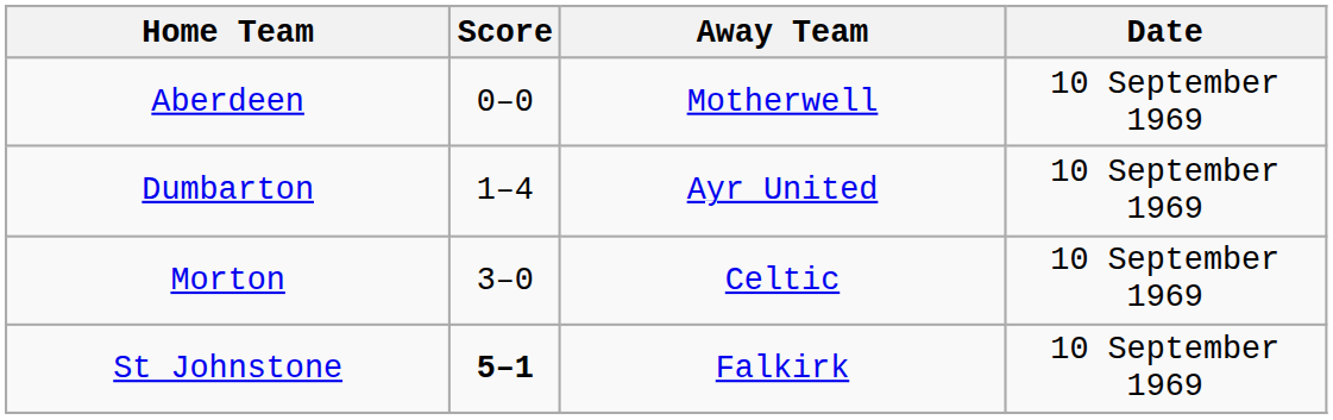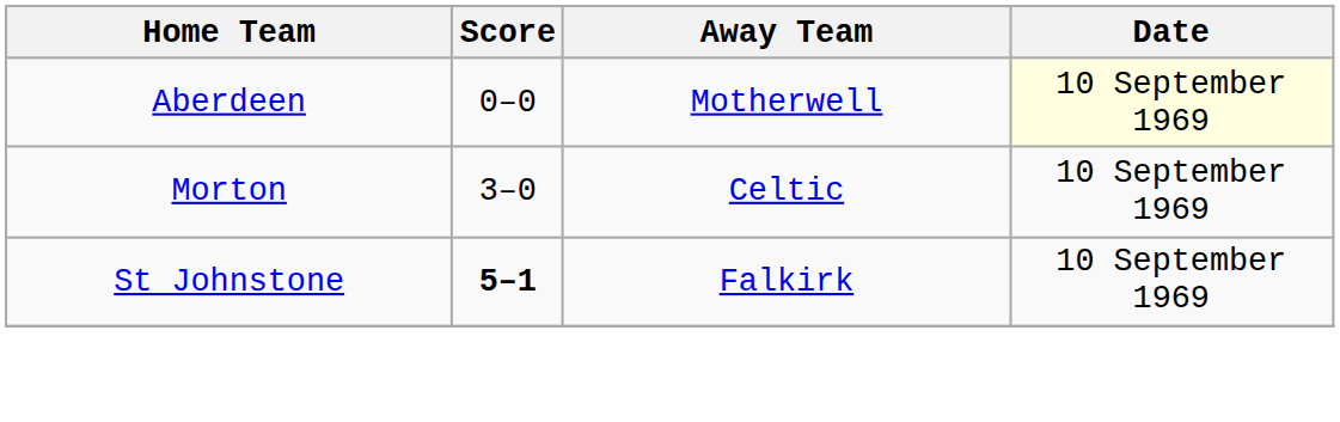Aberdeen | Date: no background -> lightyellow background
- row: Dumbarton | 1–4 | Ayr United | 10 September 1969
